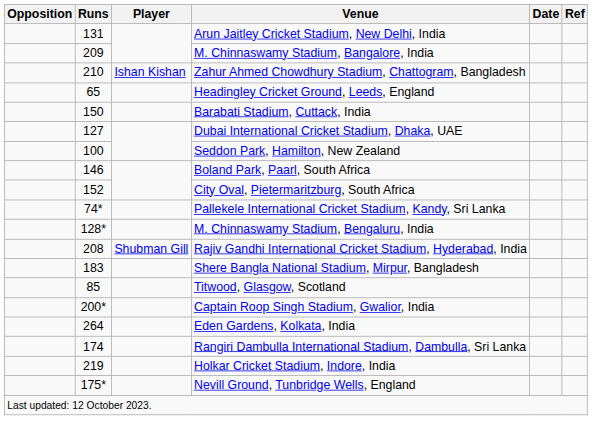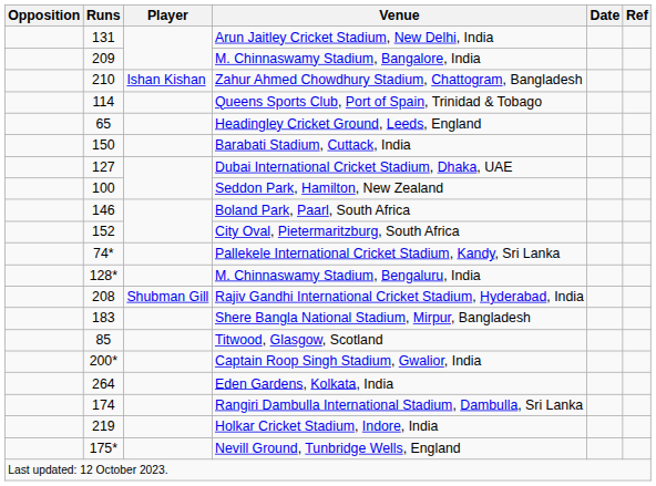+ row: 114 | Queens Sports Club, Port of Spain, Trinidad & Tobago
